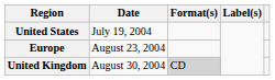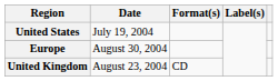Europe | Date: August 23, 2004 -> August 30, 2004
United Kingdom | Date: August 30, 2004 -> August 23, 2004
United Kingdom | Format(s): lightgrey background -> no background
